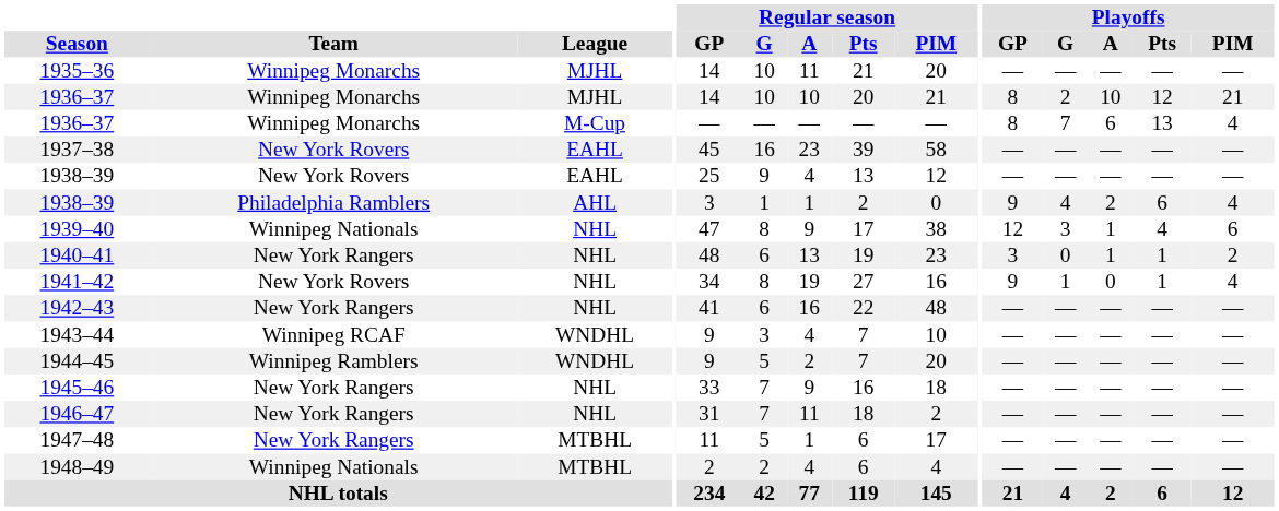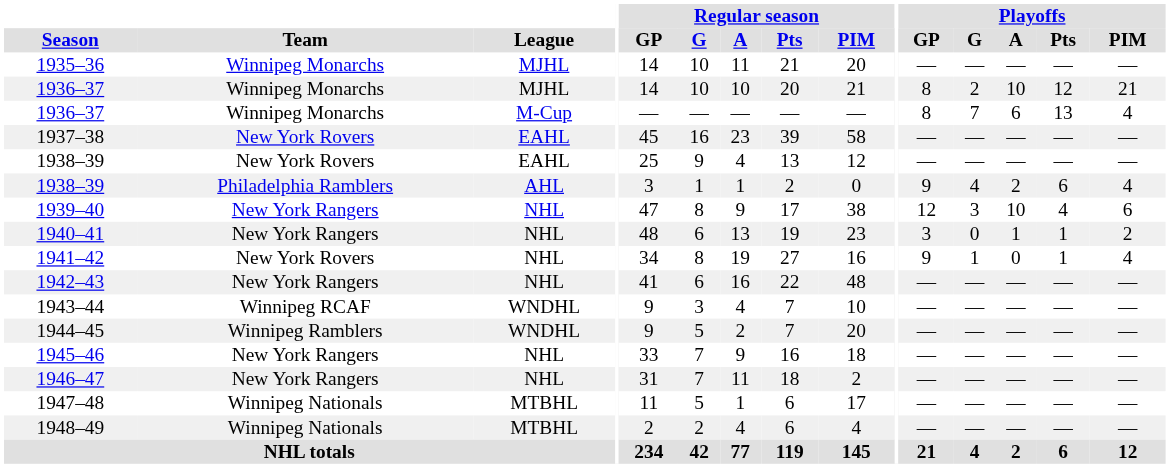1939–40 | Team: Winnipeg Nationals -> New York Rangers
1939–40 | Playoffs / A: 1 -> 10
1947–48 | Team: New York Rangers -> Winnipeg Nationals
